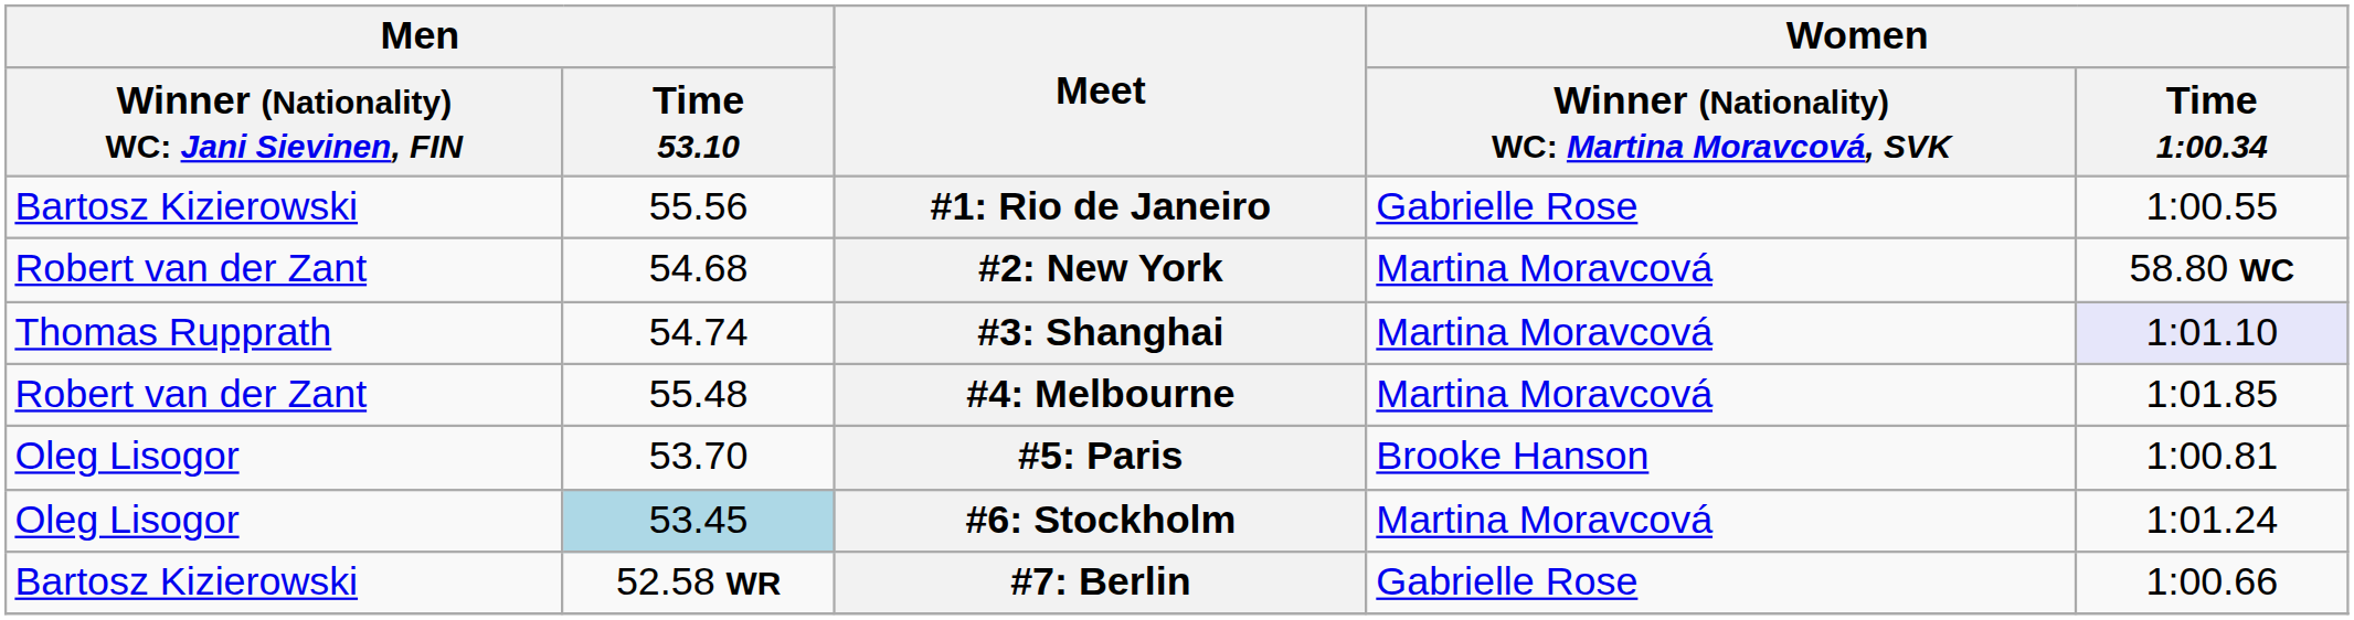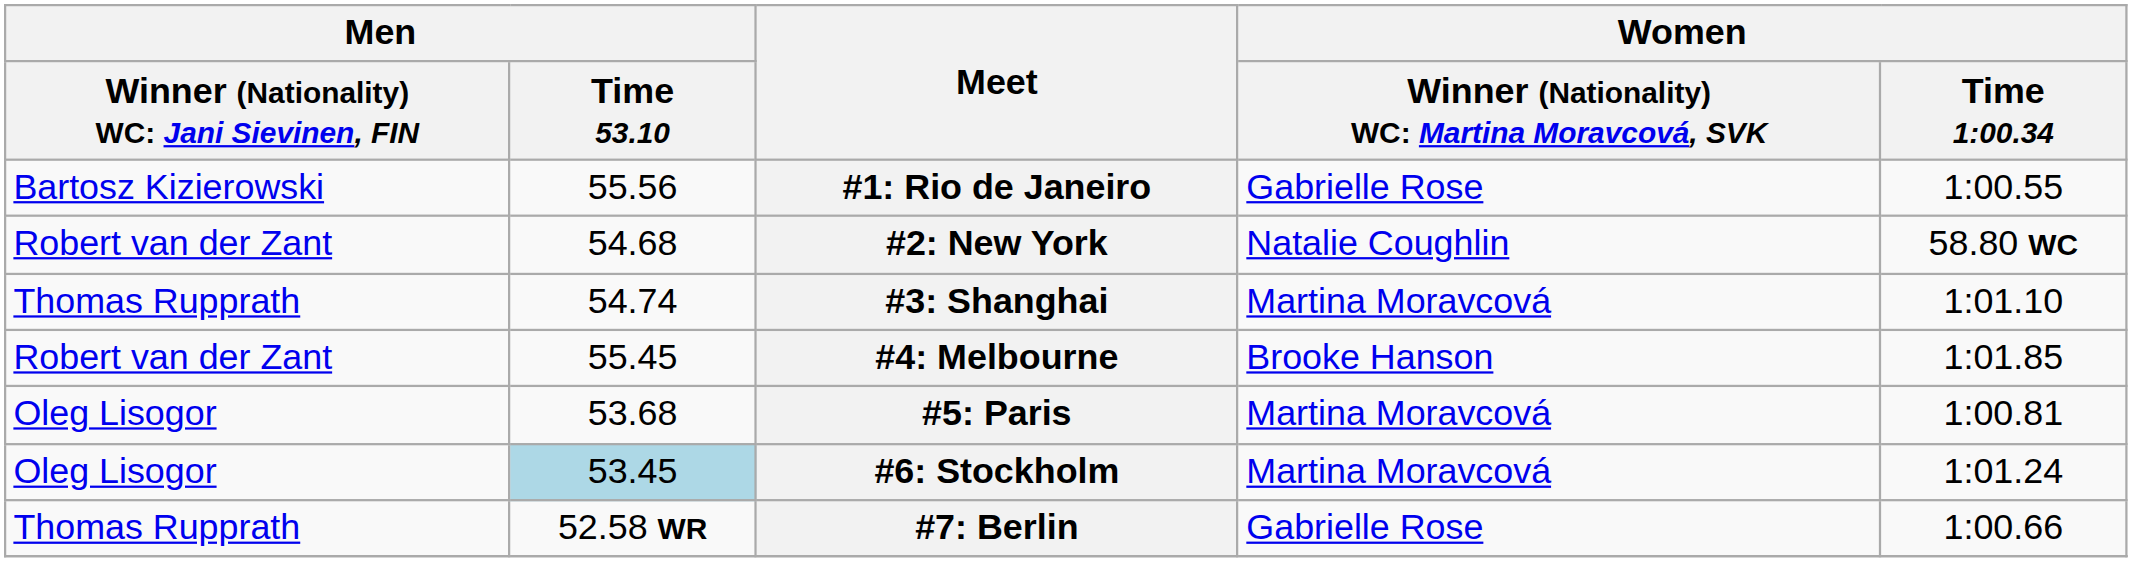#2: New York | column 4: Martina Moravcová -> Natalie Coughlin
#3: Shanghai | Women / Time 1:00.34: lavender background -> no background
#4: Melbourne | Men / Time 53.10: 55.48 -> 55.45
#4: Melbourne | column 4: Martina Moravcová -> Brooke Hanson
#5: Paris | Men / Time 53.10: 53.70 -> 53.68
#5: Paris | column 4: Brooke Hanson -> Martina Moravcová
#7: Berlin | column 1: Bartosz Kizierowski -> Thomas Rupprath
